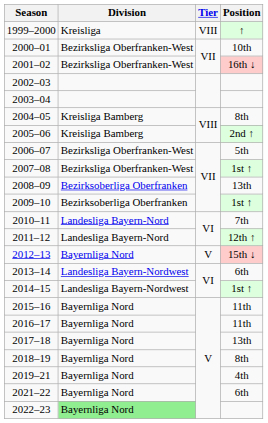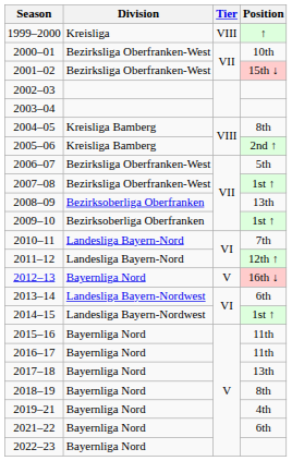2001–02 | Position: 16th ↓ -> 15th ↓
2012–13 | Position: 15th ↓ -> 16th ↓
2022–23 | Division: lightgreen background -> no background
